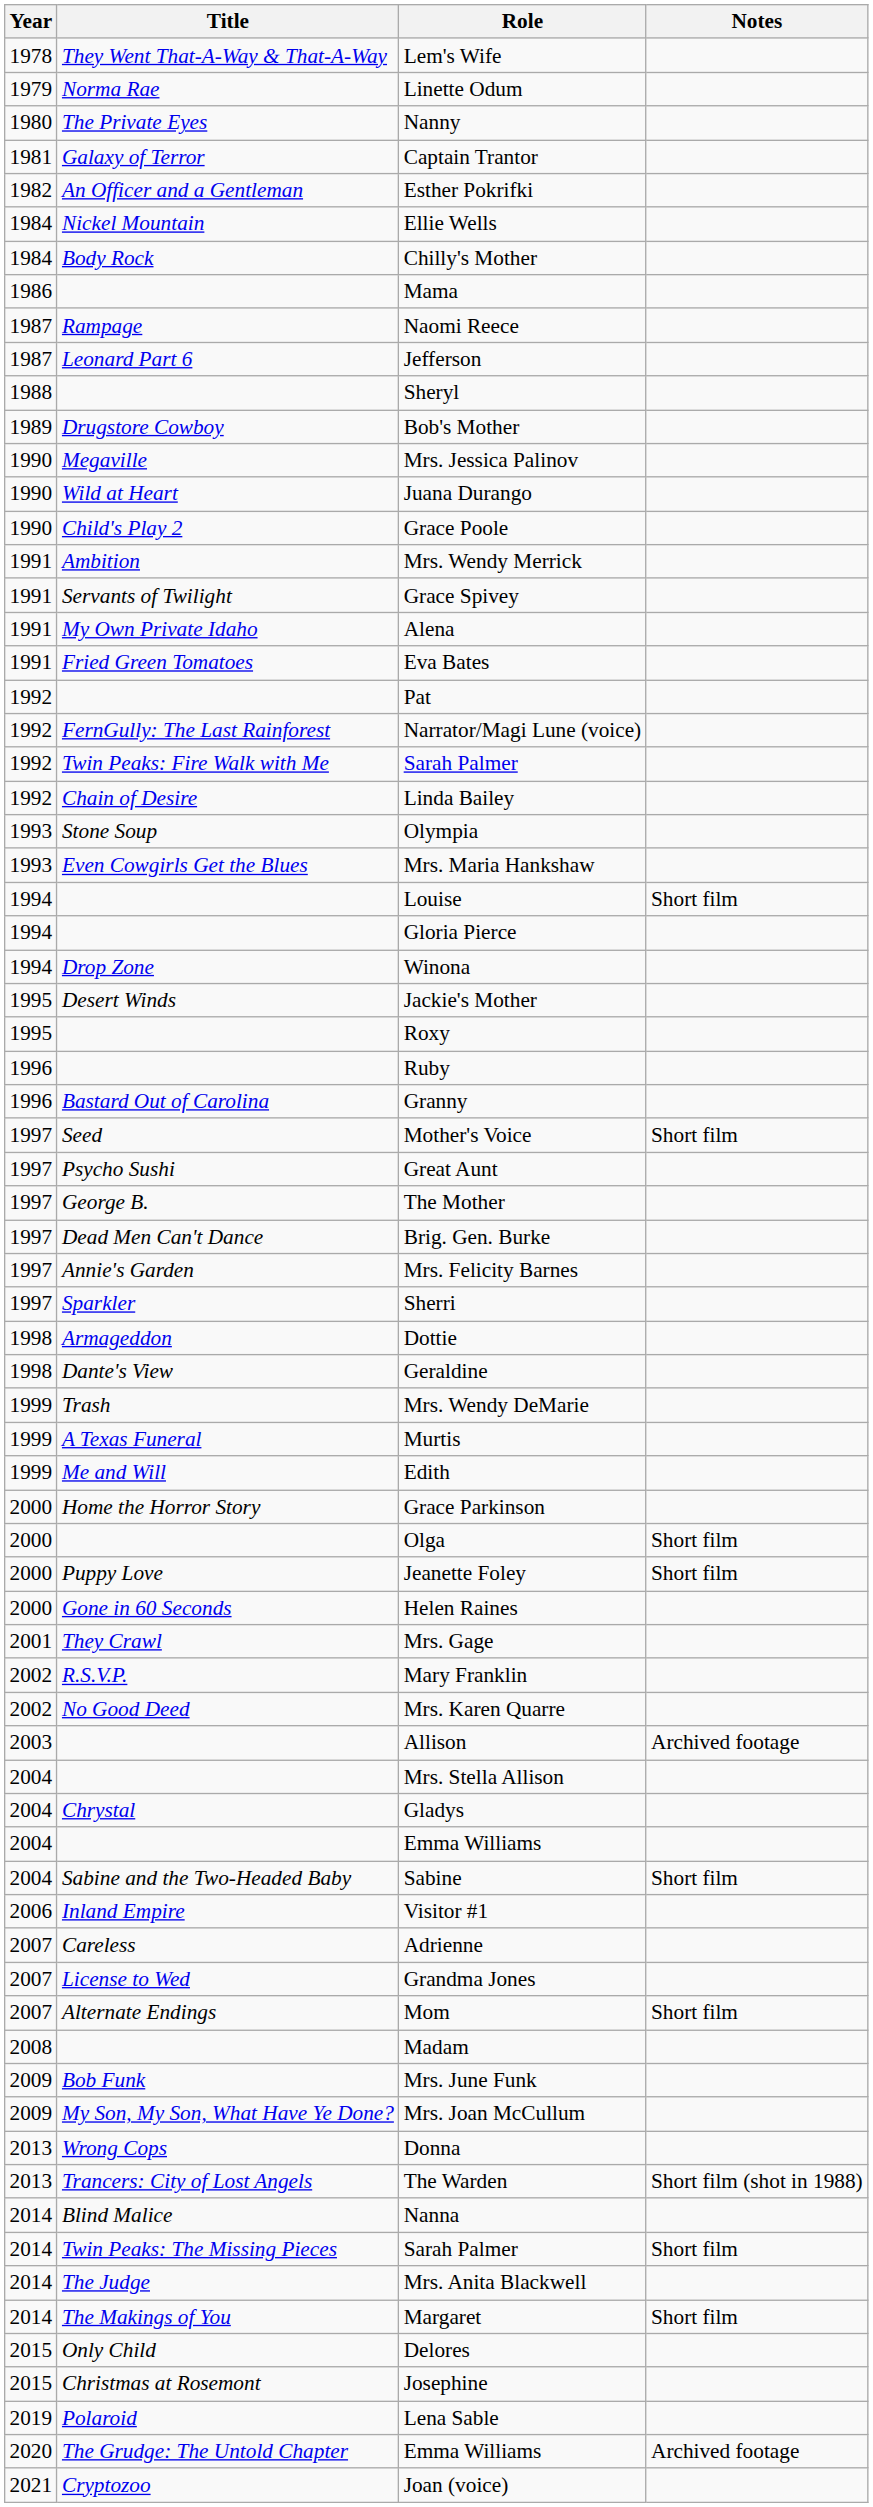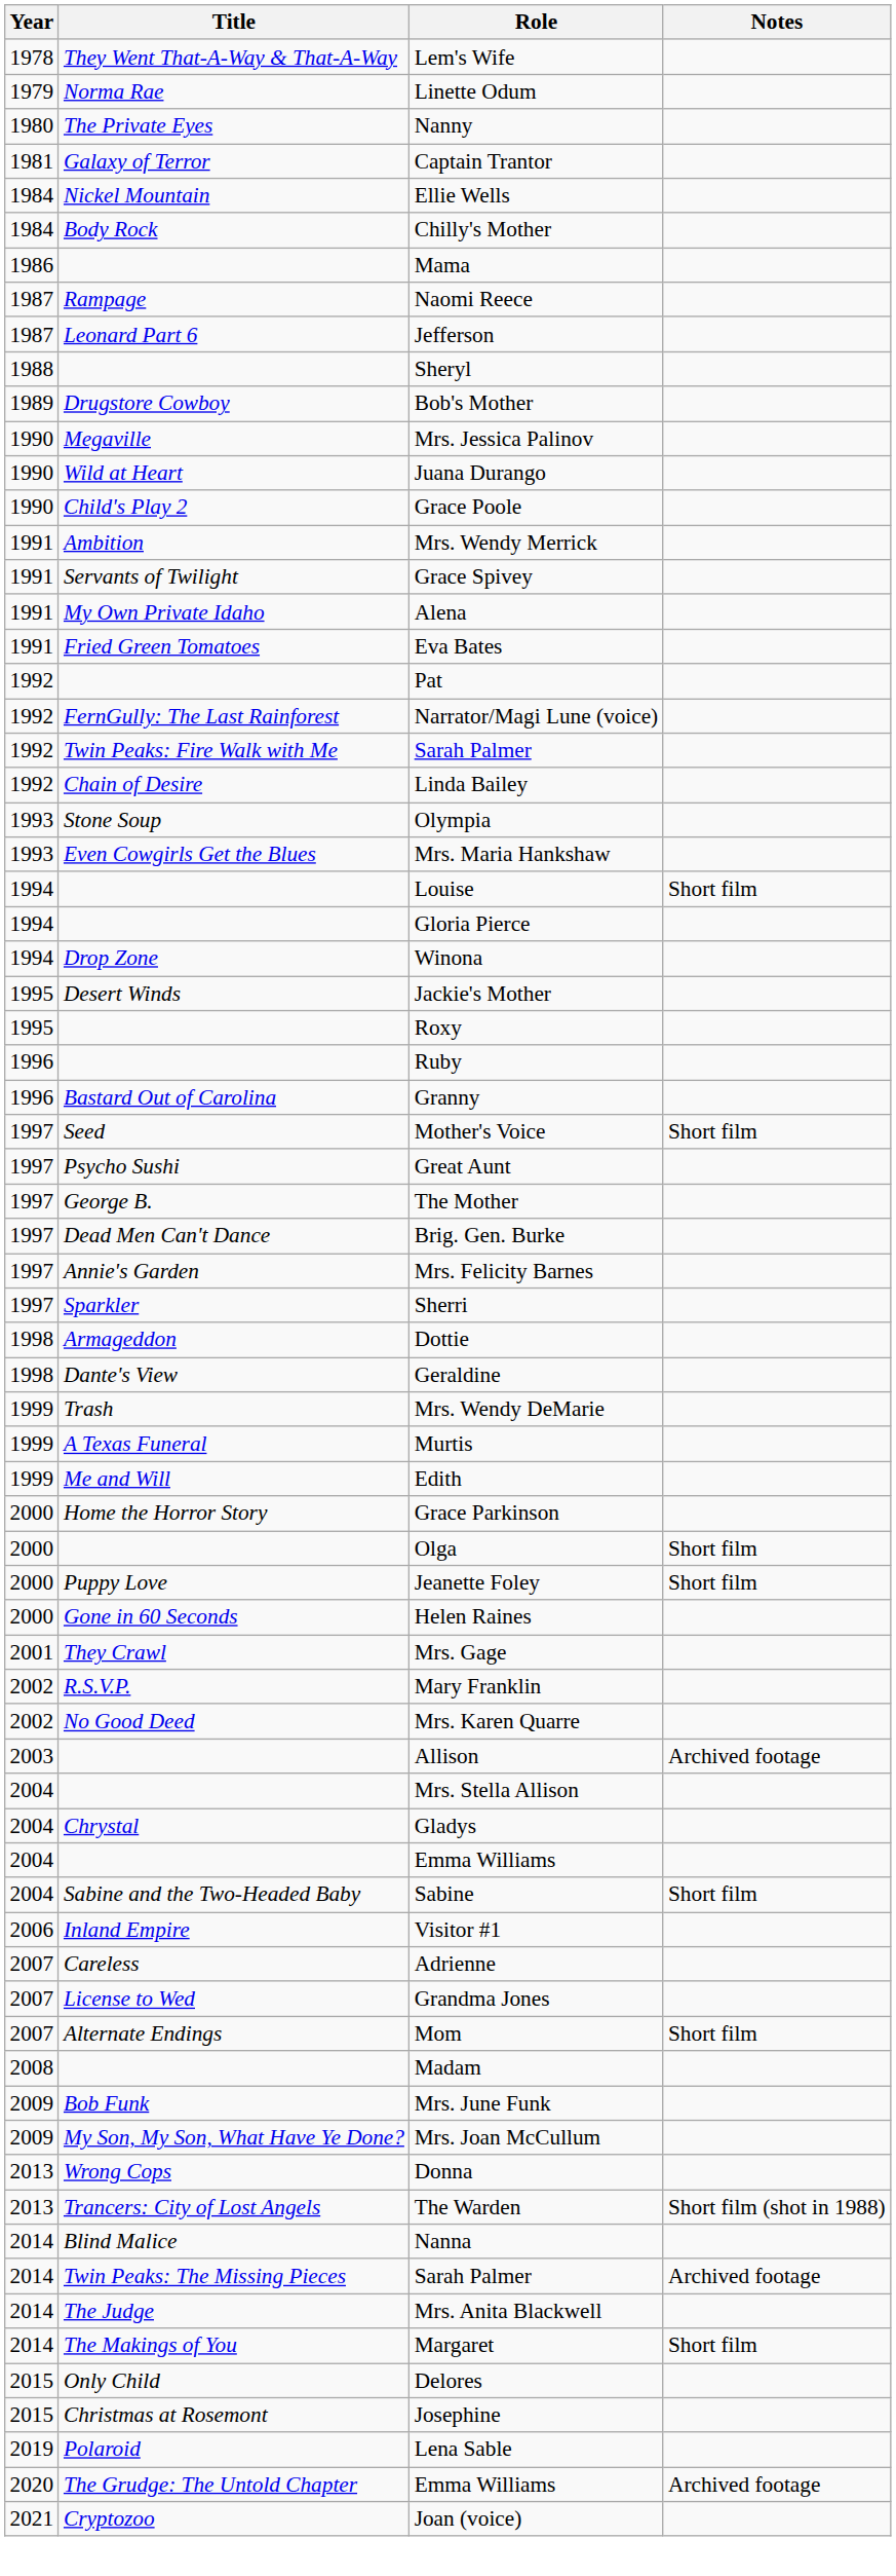- row: 1982 | An Officer and a Gentleman | Esther Pokrifki
Twin Peaks: The Missing Pieces / Sarah Palmer | Notes: Short film -> Archived footage
